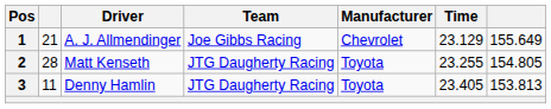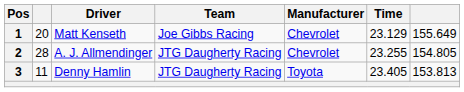1 | column 2: 21 -> 20
1 | Driver: A. J. Allmendinger -> Matt Kenseth
2 | Driver: Matt Kenseth -> A. J. Allmendinger
2 | Manufacturer: Toyota -> Chevrolet
